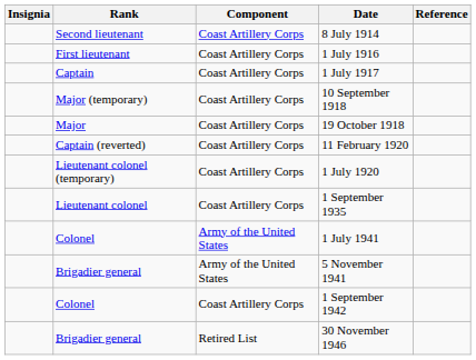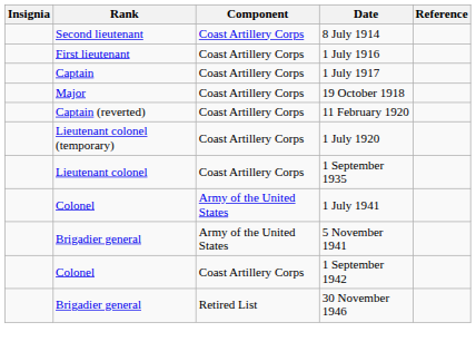- row: Major (temporary) | Coast Artillery Corps | 10 September 1918
